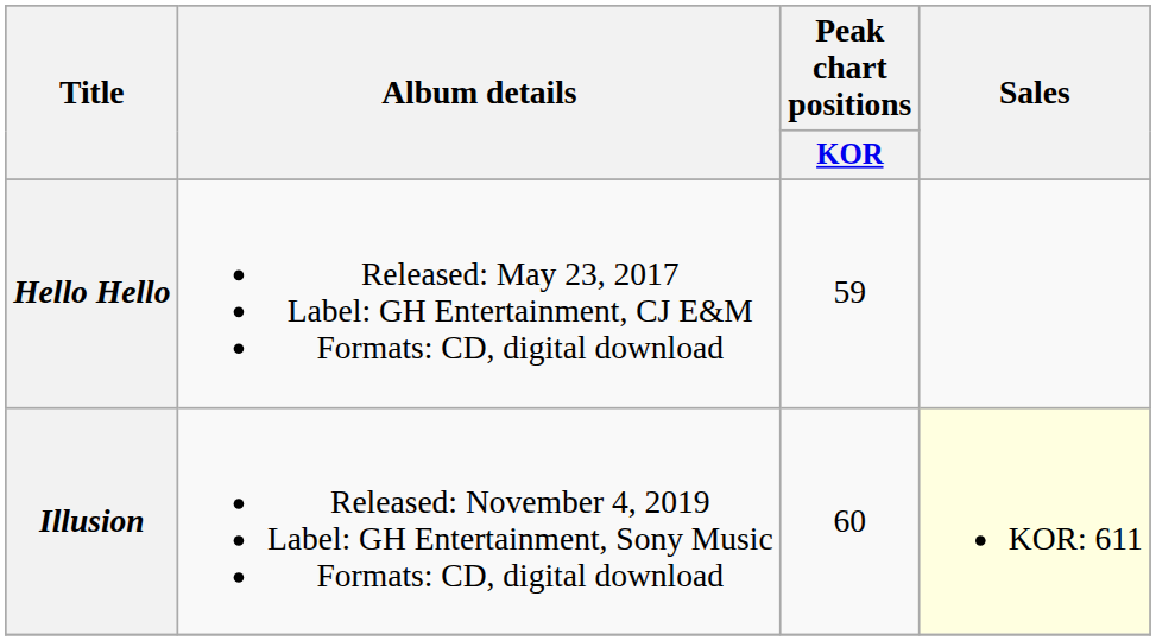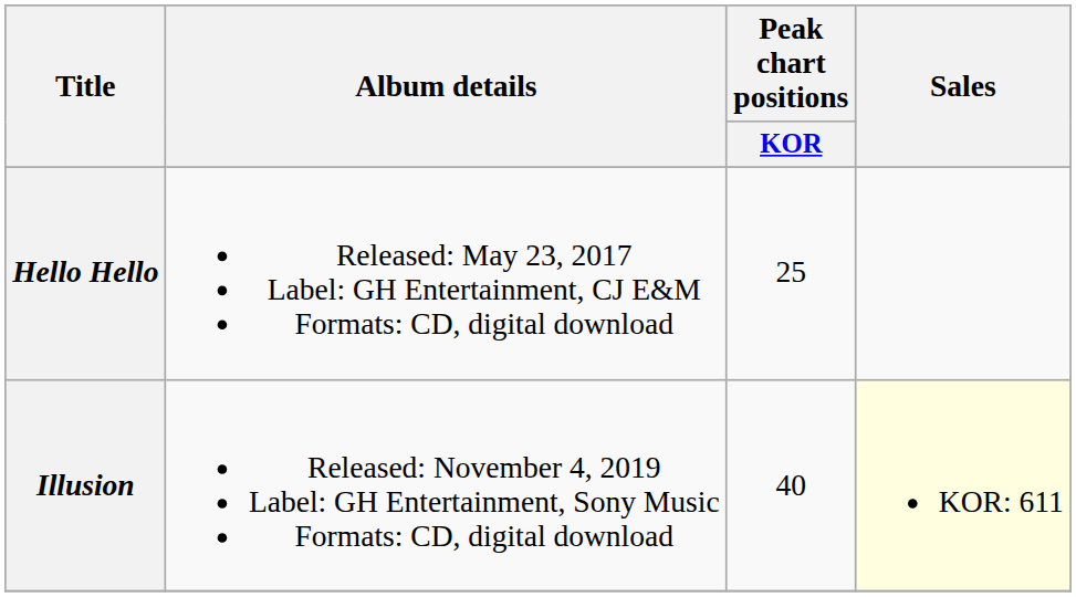Hello Hello | Peak chart positions / KOR: 59 -> 25
Illusion | Peak chart positions / KOR: 60 -> 40
